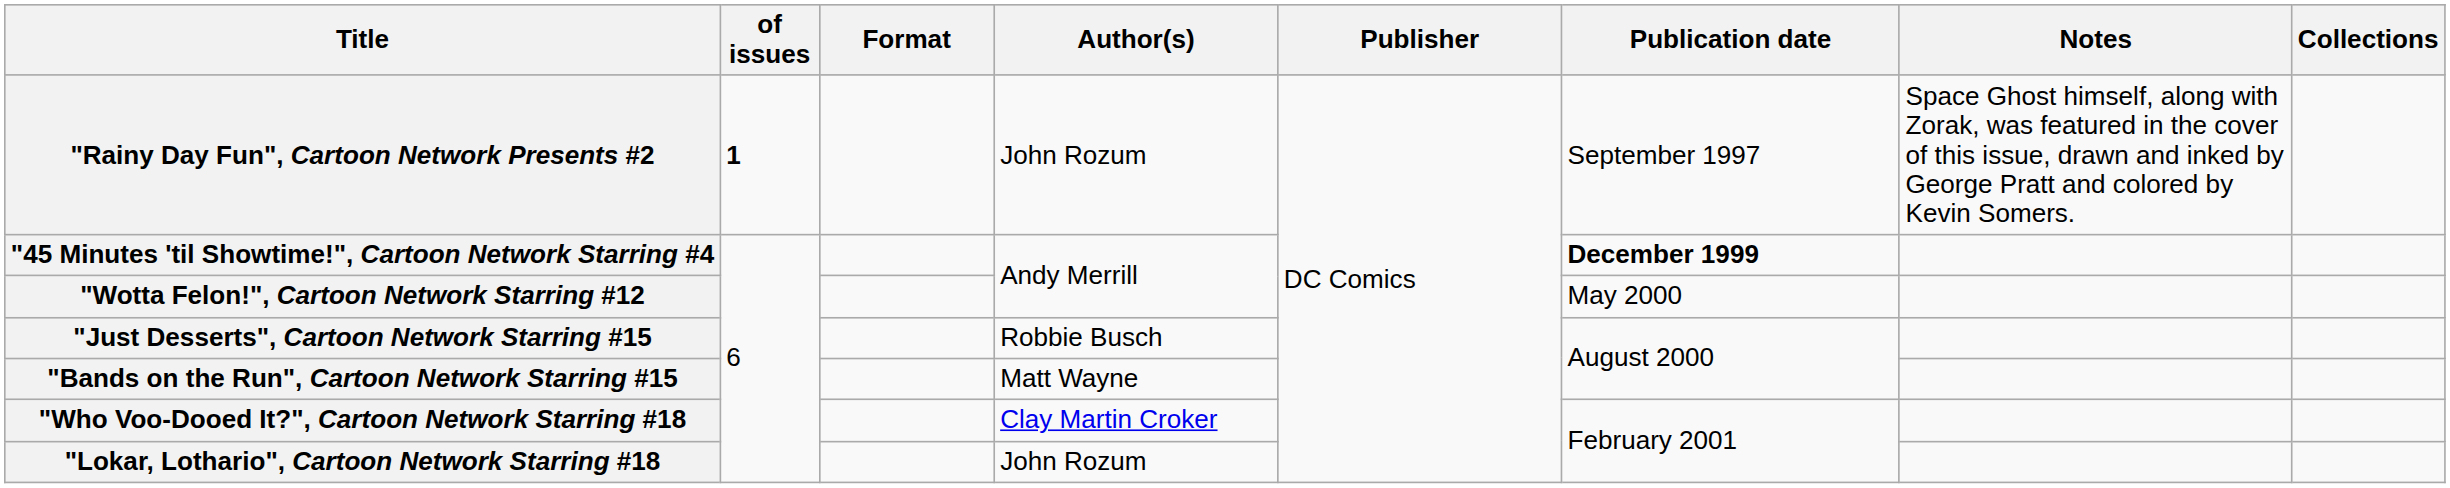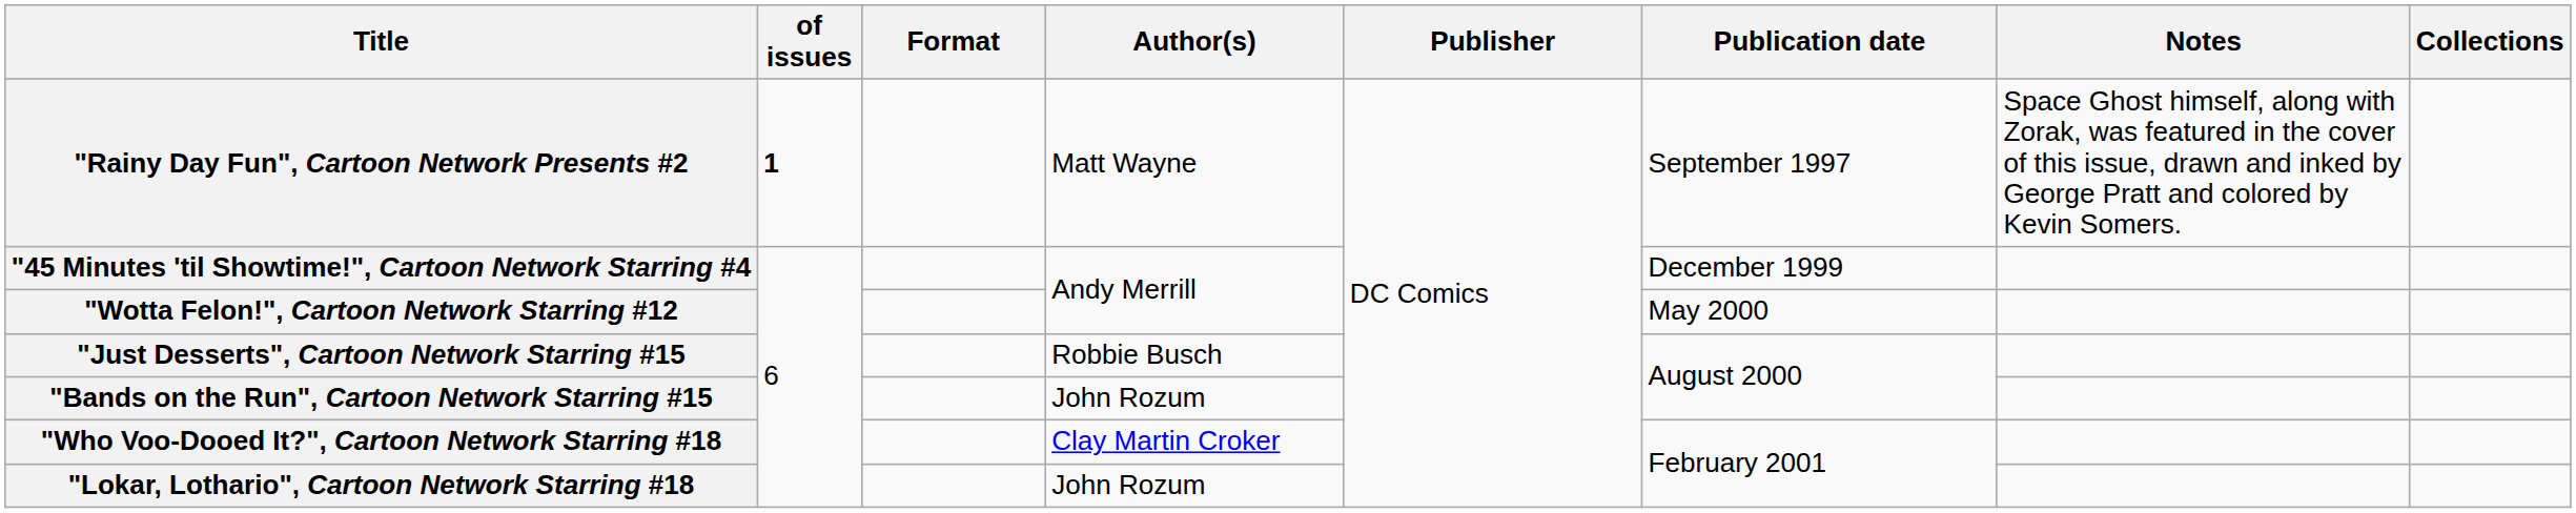"Rainy Day Fun", Cartoon Network Presents #2 | Author(s): John Rozum -> Matt Wayne
"45 Minutes 'til Showtime!", Cartoon Network Starring #4 | Publication date: bold -> normal
"Bands on the Run", Cartoon Network Starring #15 | Author(s): Matt Wayne -> John Rozum
